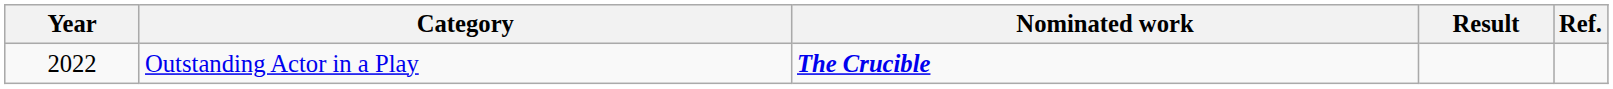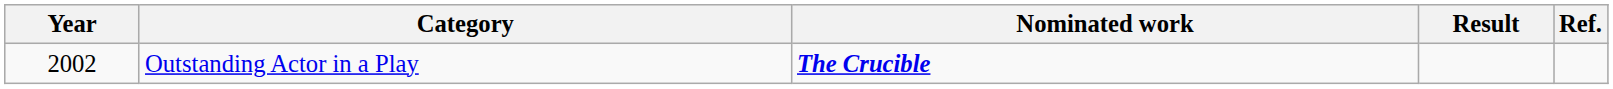Outstanding Actor in a Play | Year: 2022 -> 2002
